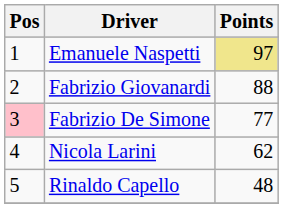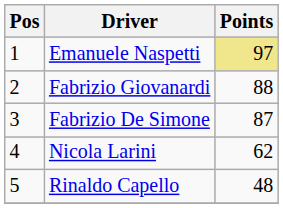Fabrizio De Simone | Pos: pink background -> no background
Fabrizio De Simone | Points: 77 -> 87
